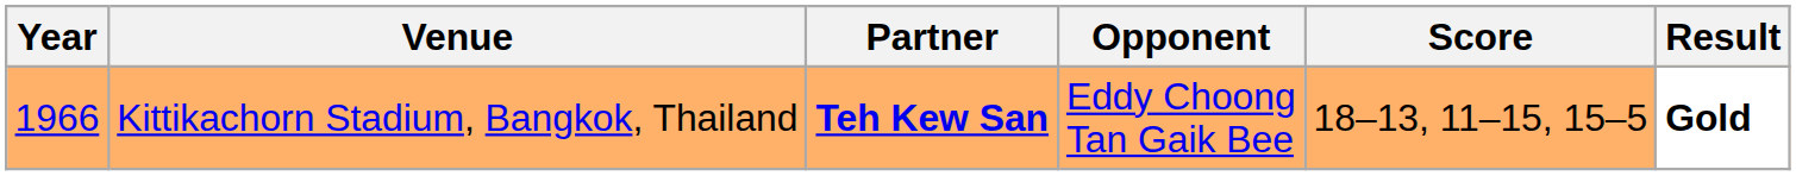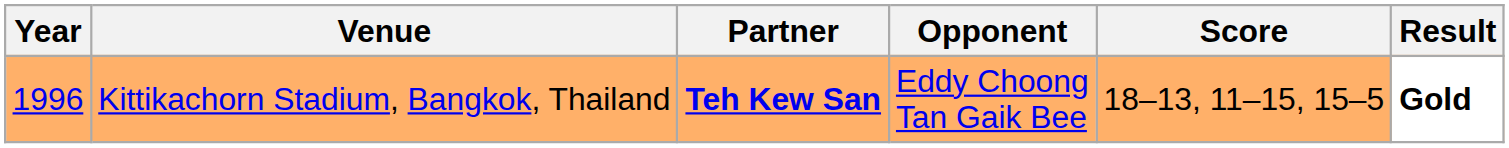Kittikachorn Stadium, Bangkok, Thailand | Year: 1966 -> 1996
